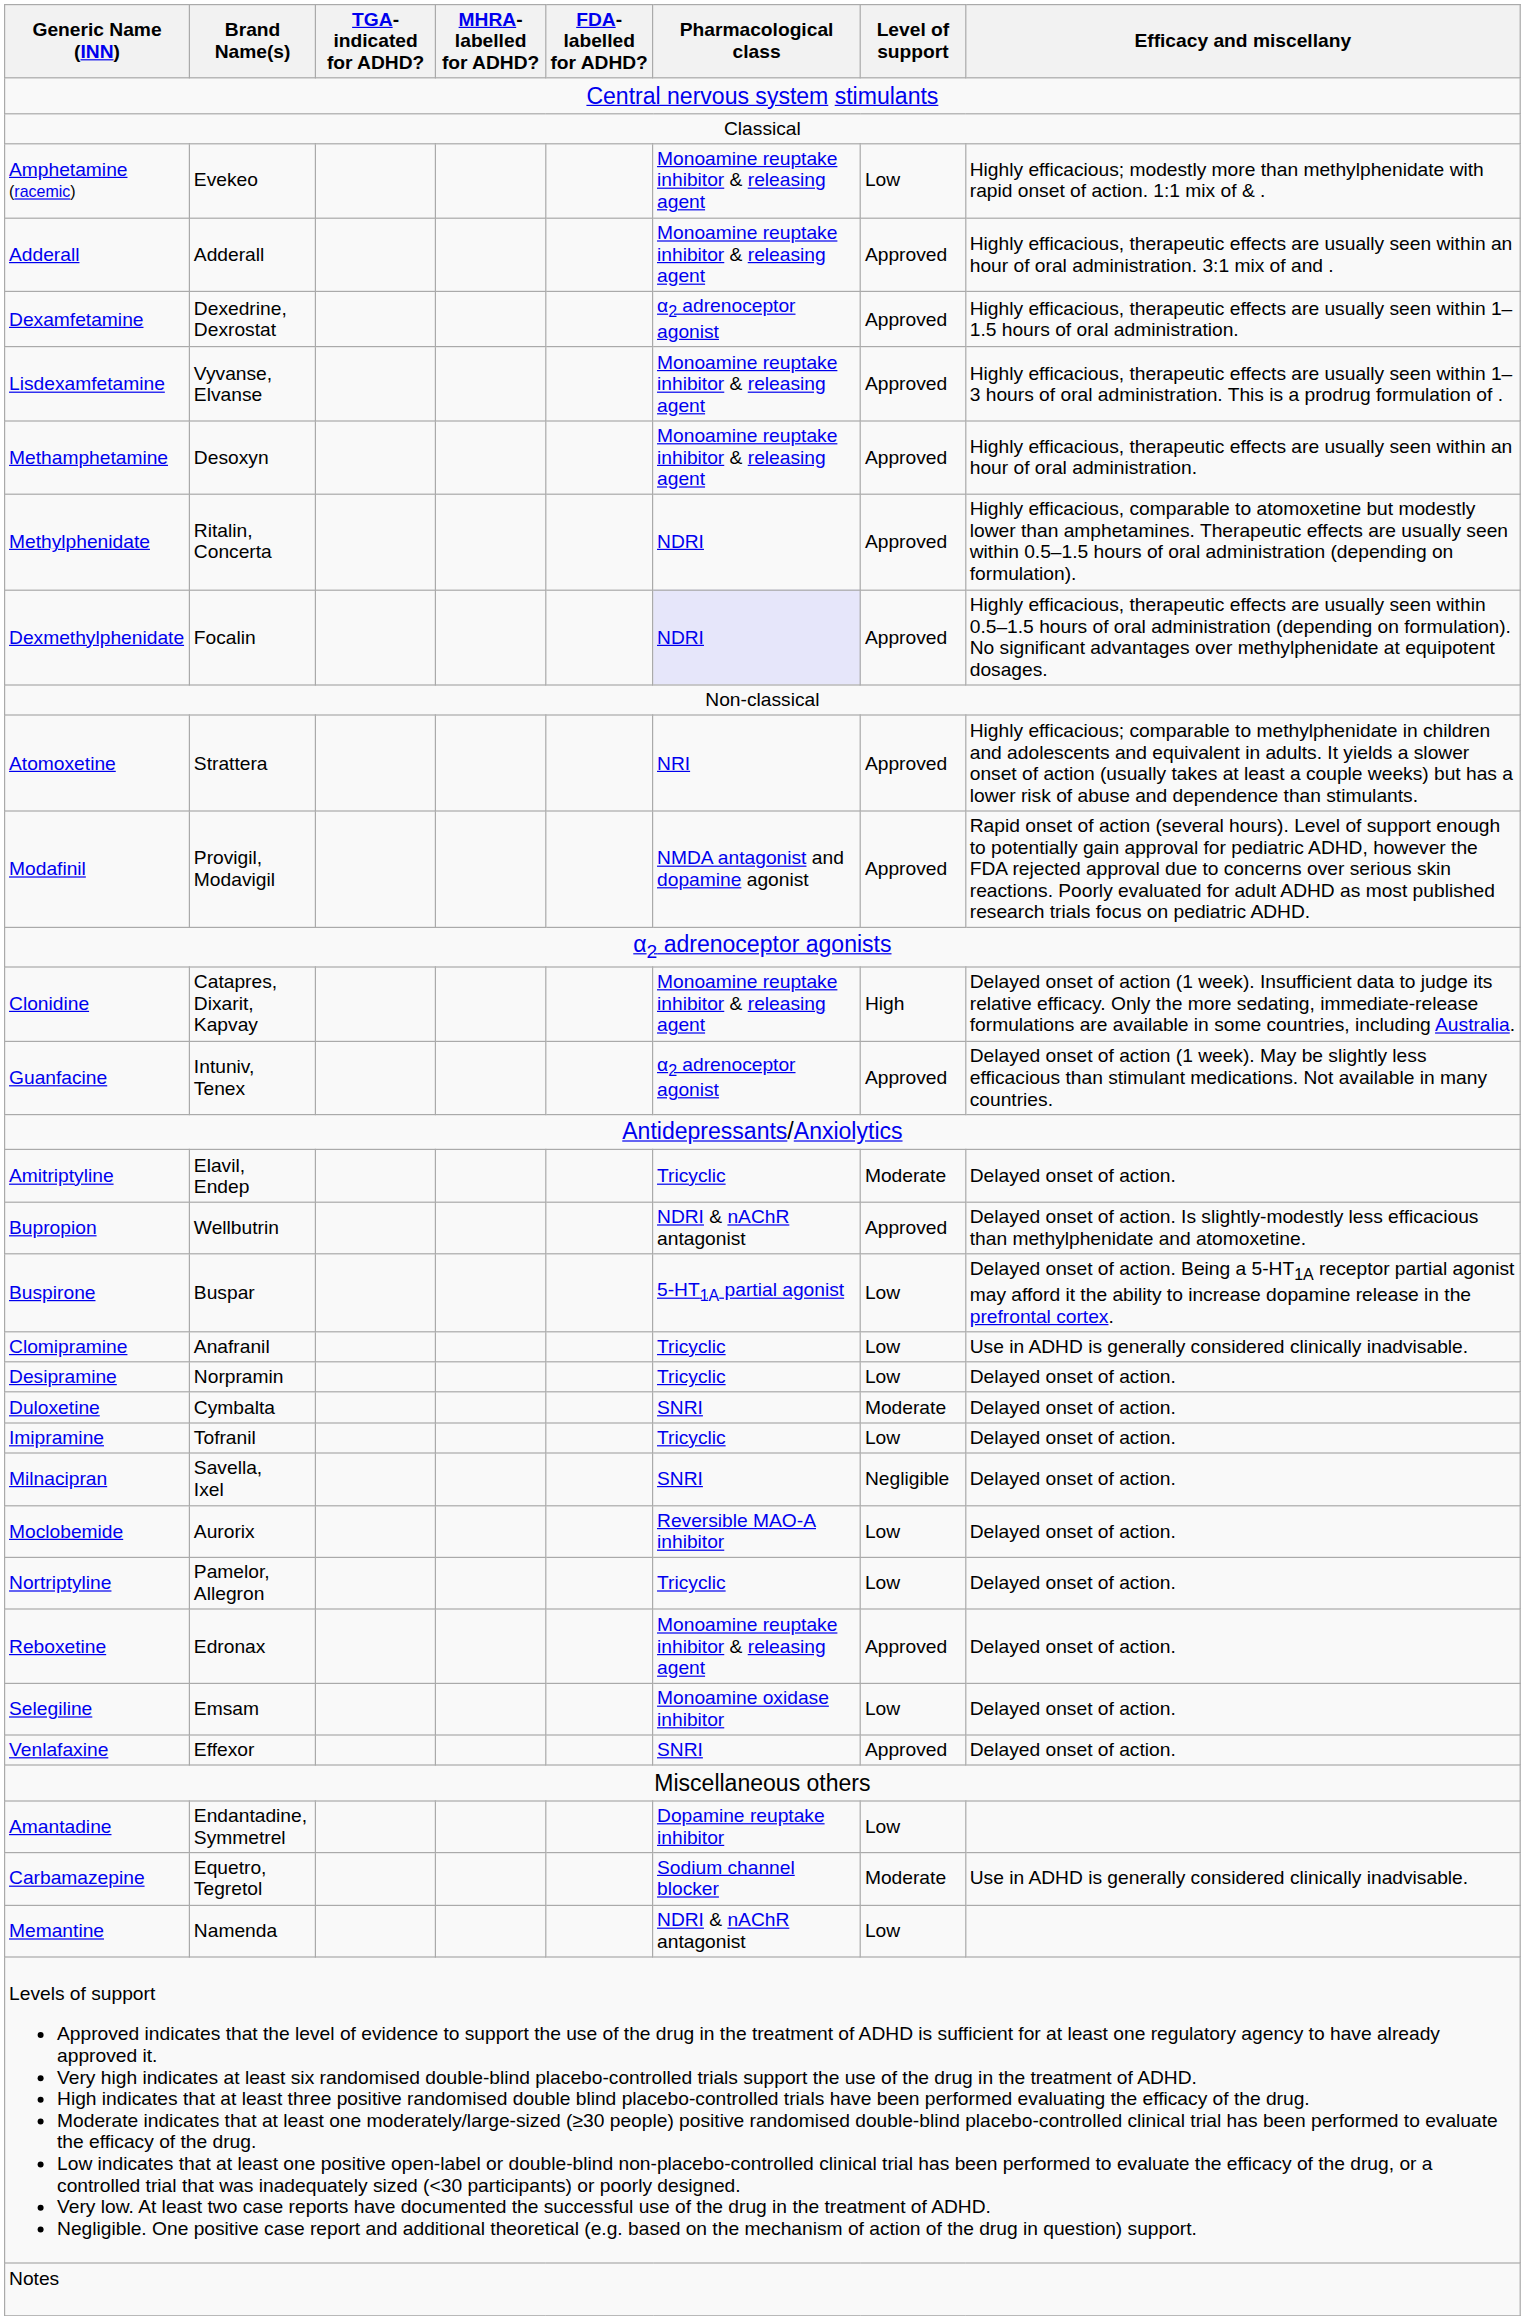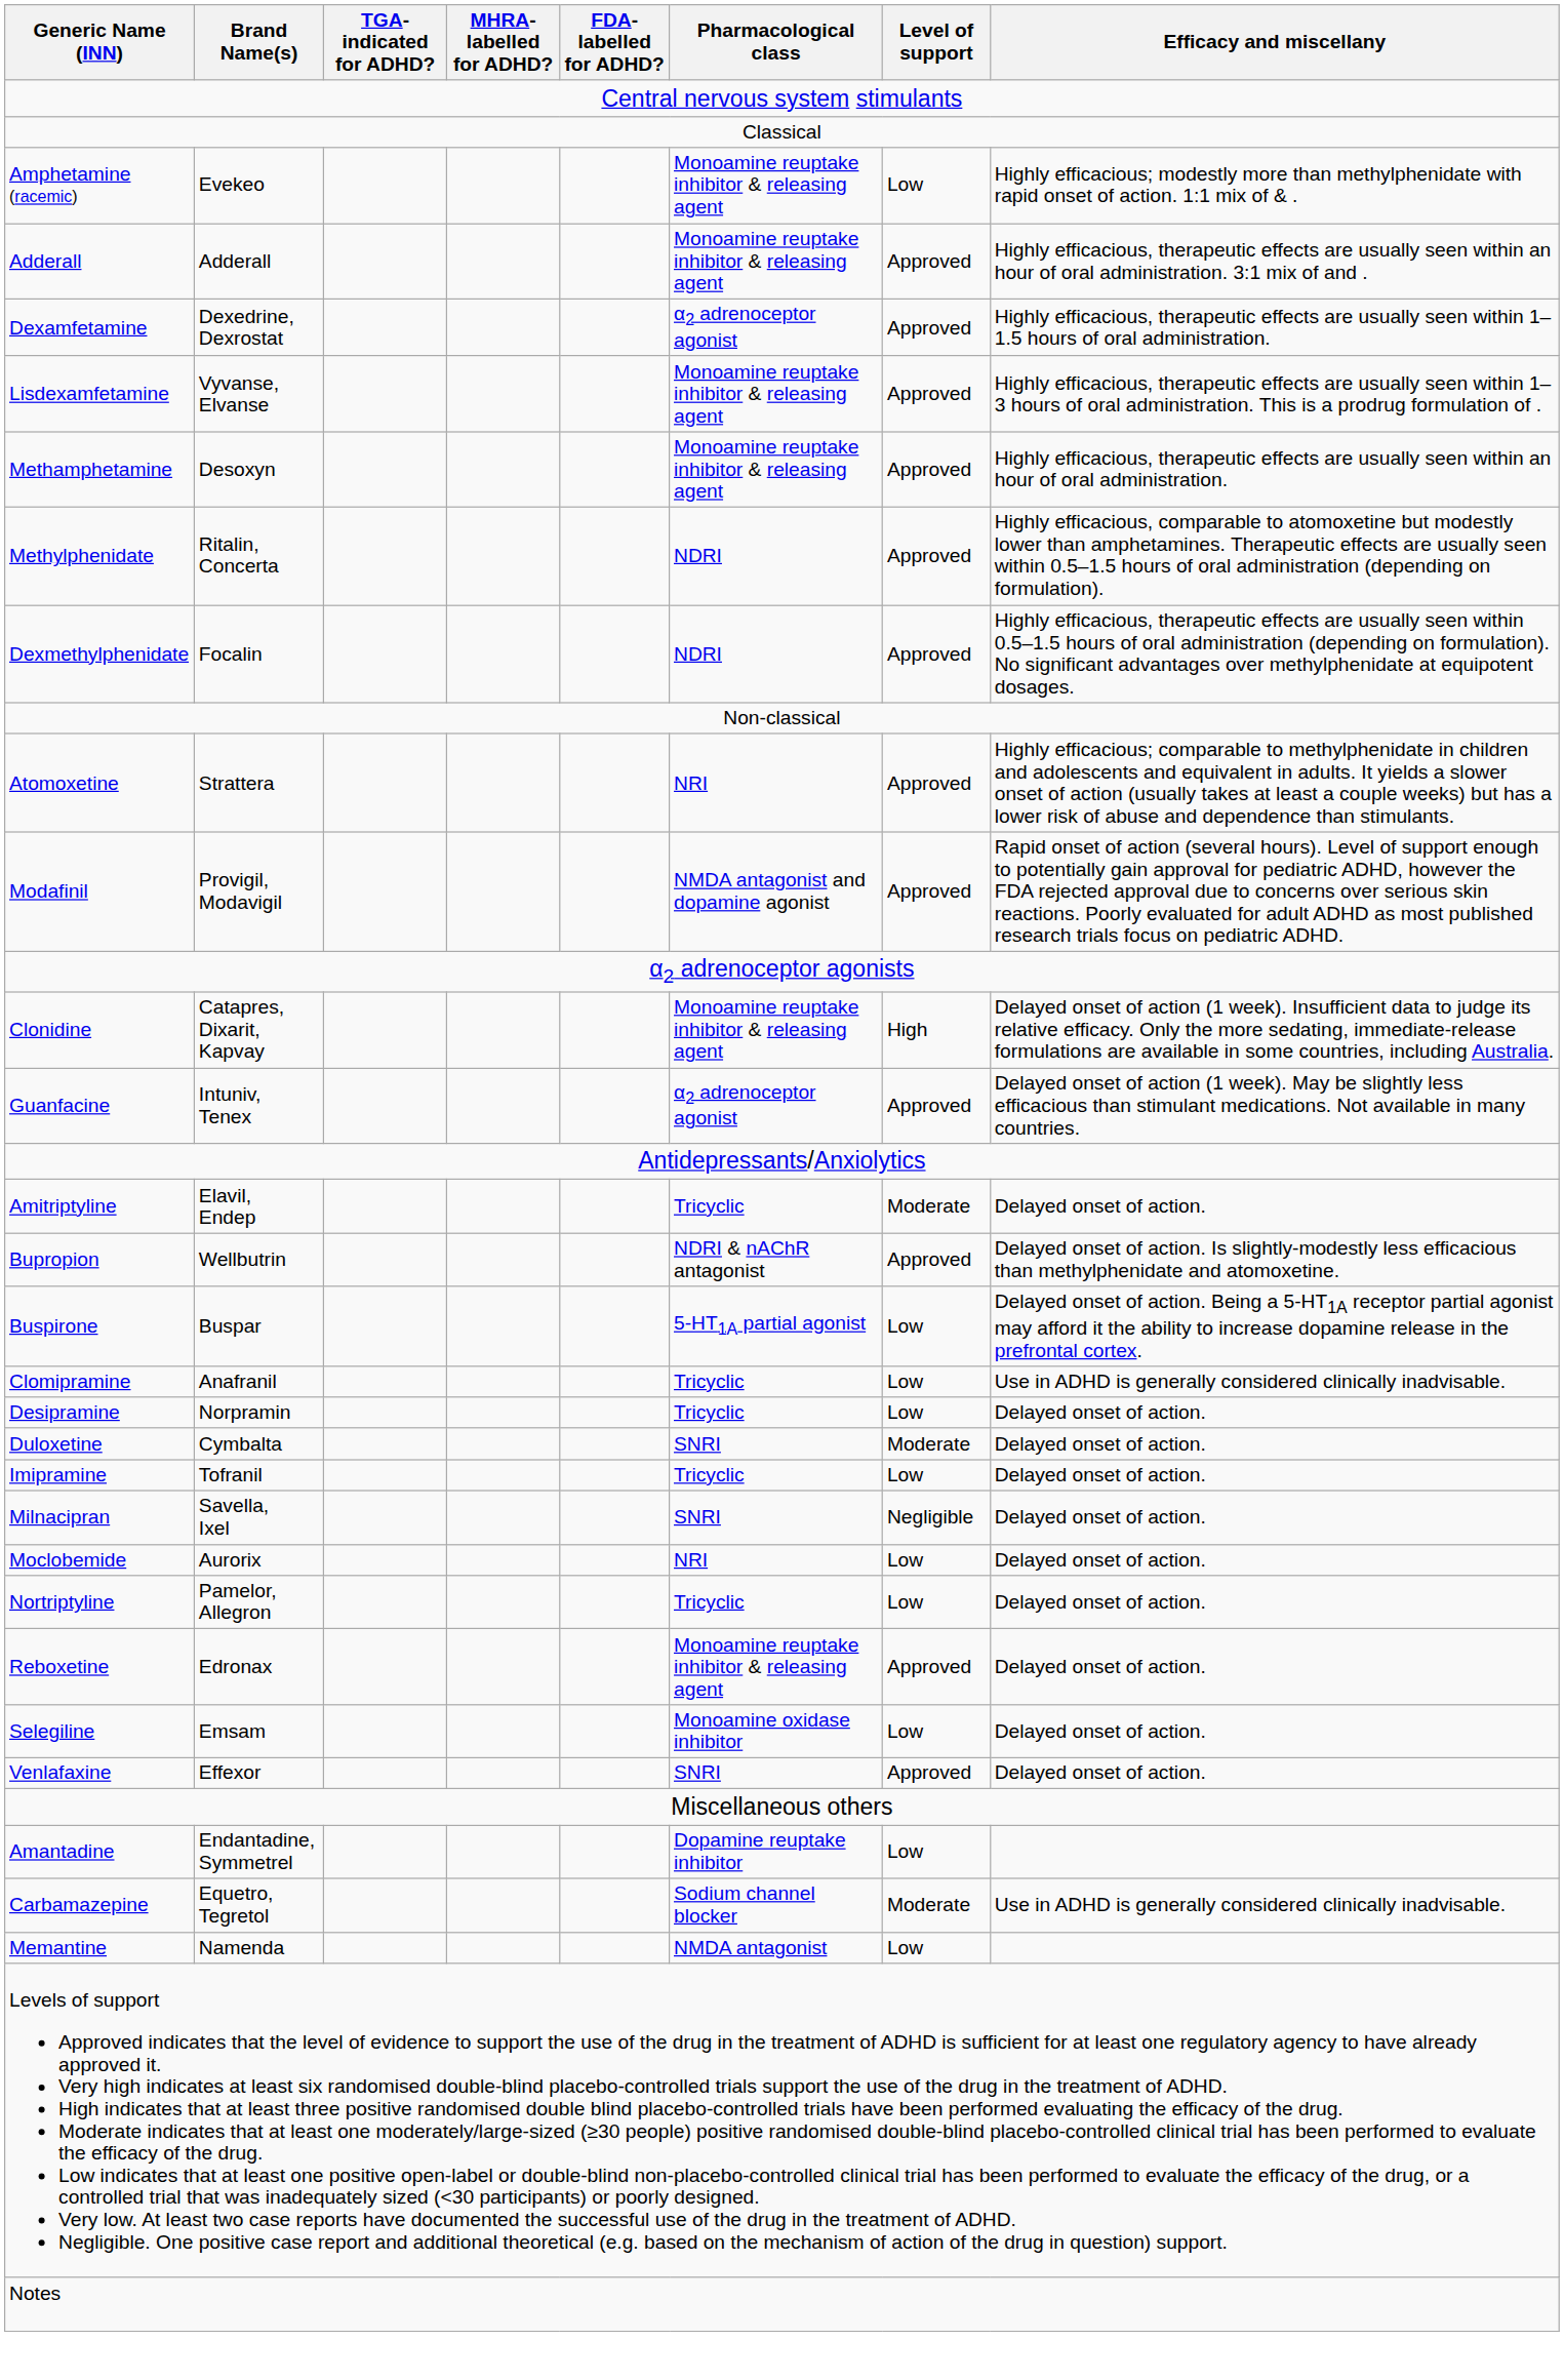Dexmethylphenidate | Pharmacological class: lavender background -> no background
Moclobemide | Pharmacological class: Reversible MAO-A inhibitor -> NRI
Memantine | Pharmacological class: NDRI & nAChR antagonist -> NMDA antagonist
